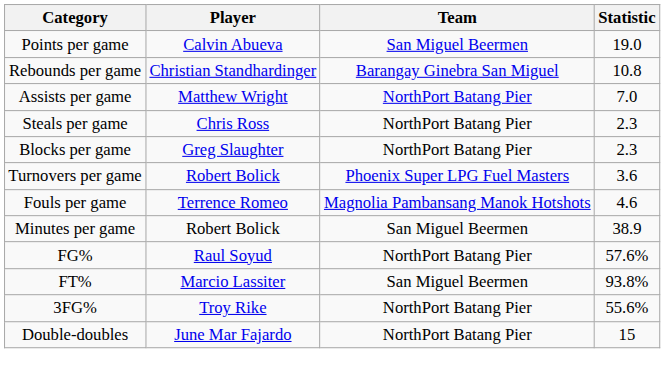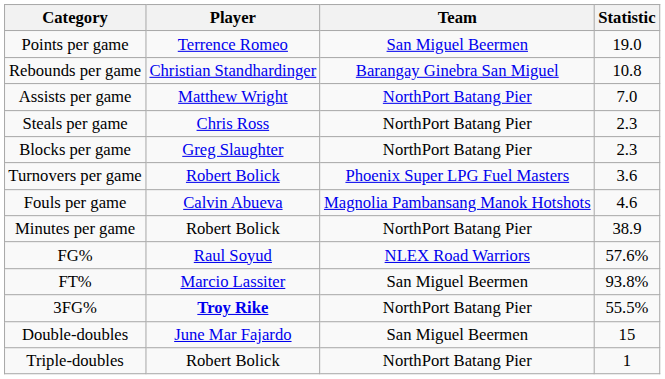Points per game | Player: Calvin Abueva -> Terrence Romeo
Fouls per game | Player: Terrence Romeo -> Calvin Abueva
Minutes per game | Team: San Miguel Beermen -> NorthPort Batang Pier
FG% | Team: NorthPort Batang Pier -> NLEX Road Warriors
3FG% | Player: normal -> bold
3FG% | Statistic: 55.6% -> 55.5%
Double-doubles | Team: NorthPort Batang Pier -> San Miguel Beermen
+ row: Triple-doubles | Robert Bolick | NorthPort Batang Pier | 1
